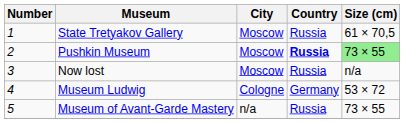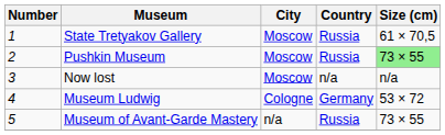Pushkin Museum | Country: bold -> normal
Now lost | Country: Russia -> n/a
